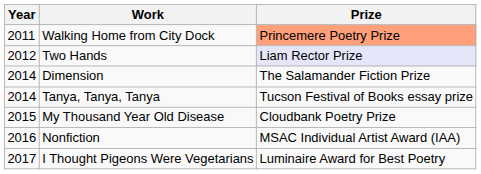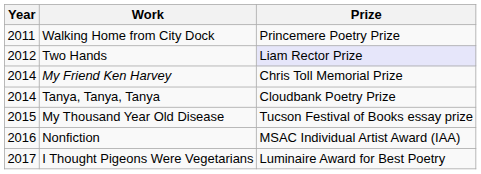Walking Home from City Dock | Prize: lightsalmon background -> no background
- row: 2014 | Dimension | The Salamander Fiction Prize
+ row: 2014 | My Friend Ken Harvey | Chris Toll Memorial Prize
Tanya, Tanya, Tanya | Prize: Tucson Festival of Books essay prize -> Cloudbank Poetry Prize
My Thousand Year Old Disease | Prize: Cloudbank Poetry Prize -> Tucson Festival of Books essay prize
